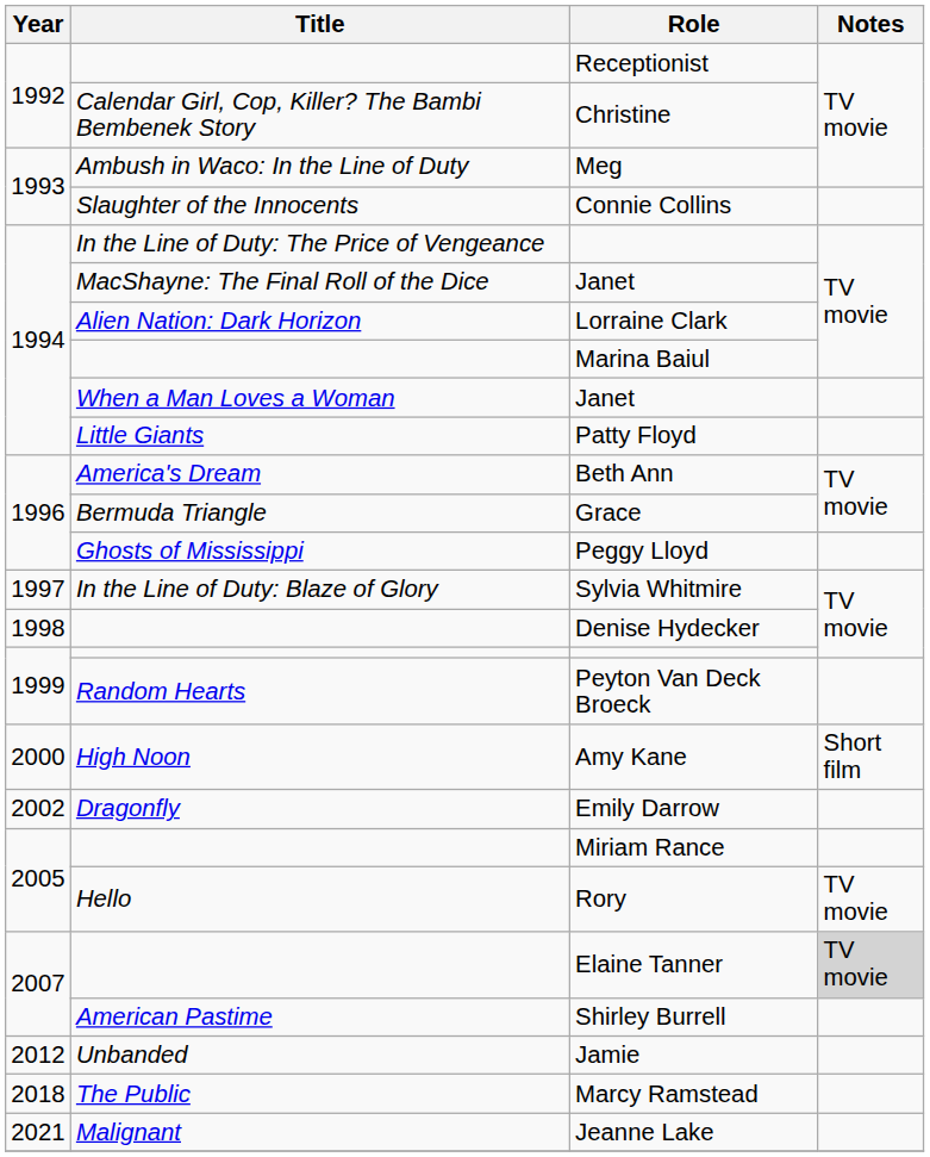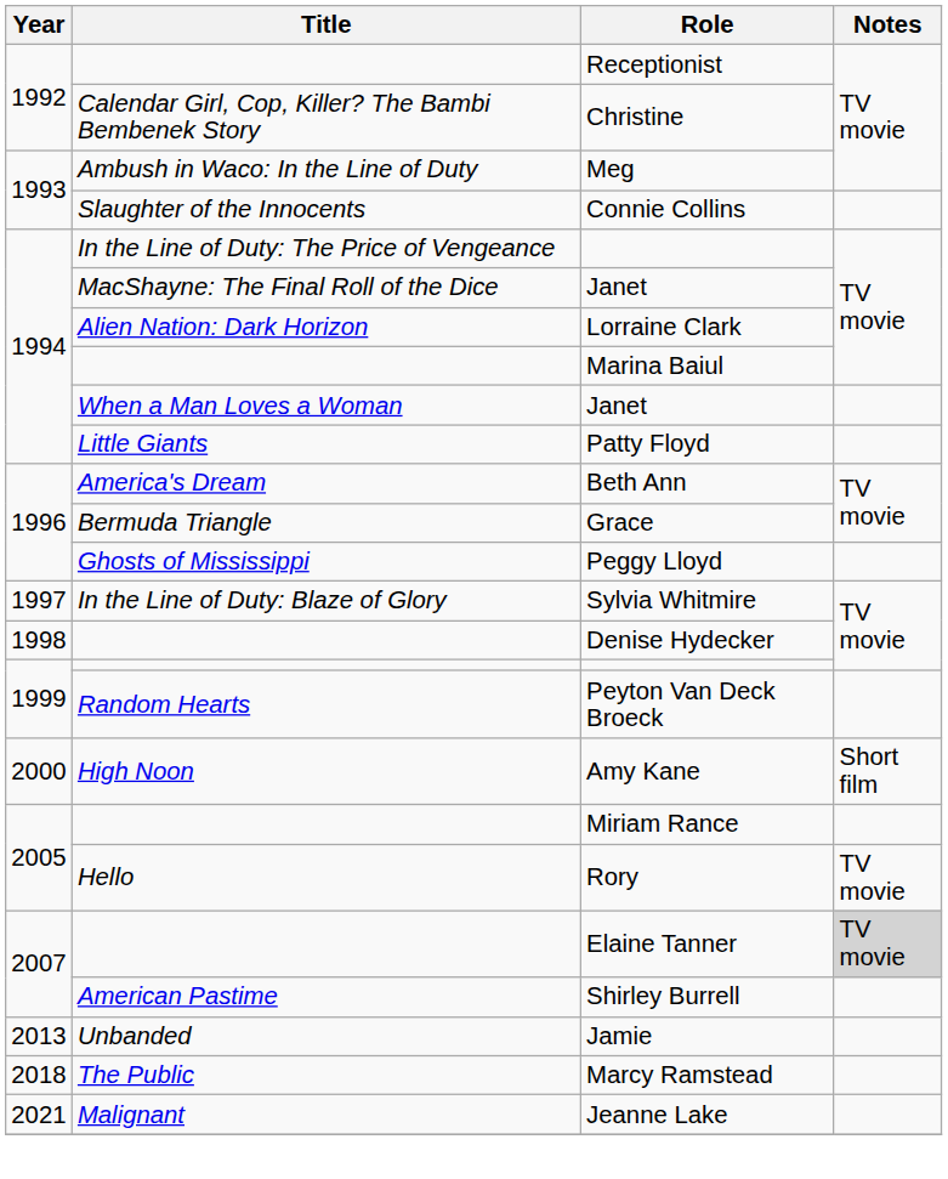- row: 2002 | Dragonfly | Emily Darrow
Jamie | Year: 2012 -> 2013
